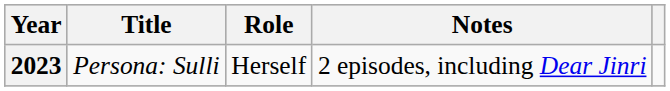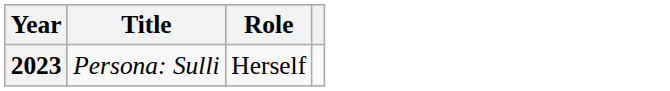- column: Notes | 2 episodes, including Dear Jinri
